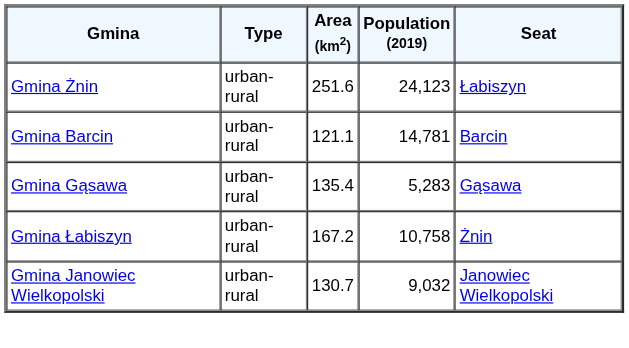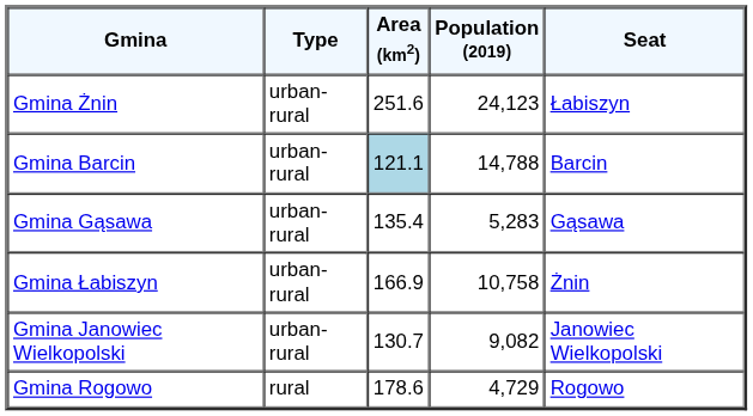Gmina Barcin | Area (km2): no background -> lightblue background
Gmina Barcin | Population (2019): 14,781 -> 14,788
Gmina Łabiszyn | Area (km2): 167.2 -> 166.9
Gmina Janowiec Wielkopolski | Population (2019): 9,032 -> 9,082
+ row: Gmina Rogowo | rural | 178.6 | 4,729 | Rogowo
